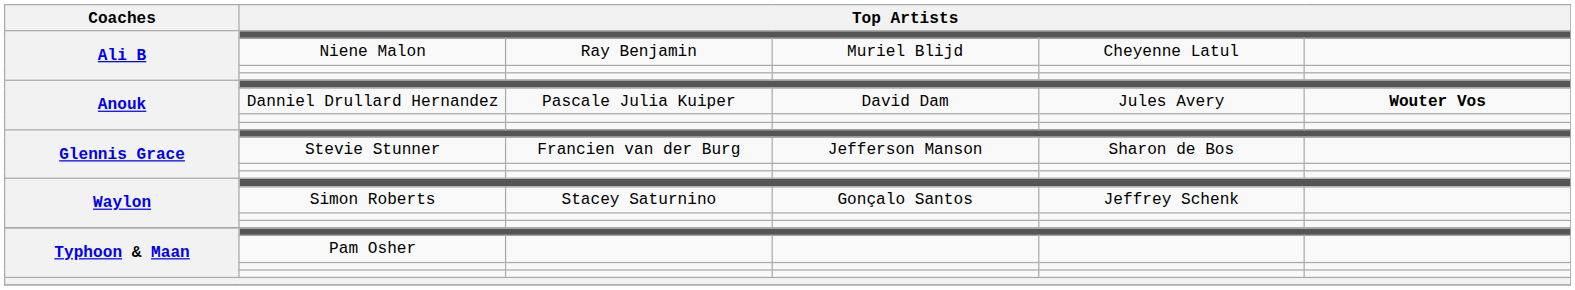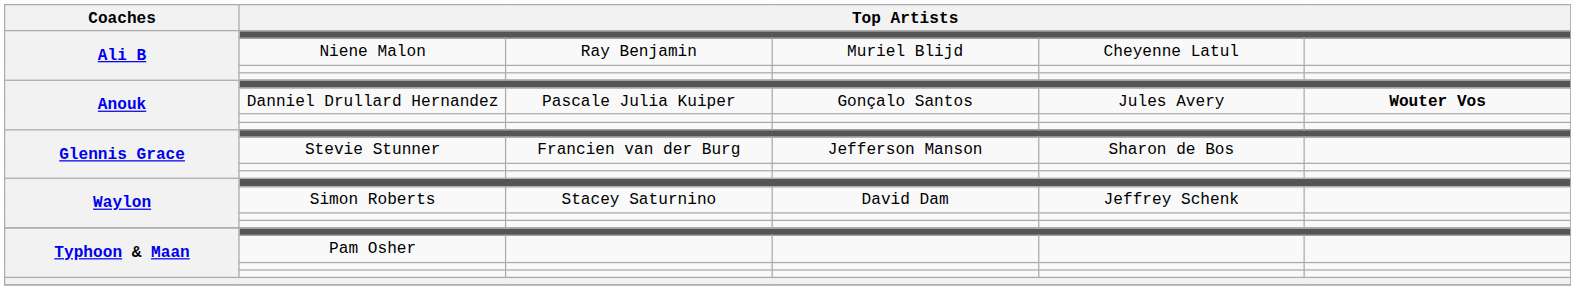Danniel Drullard Hernandez | column 4: David Dam -> Gonçalo Santos
Simon Roberts | column 4: Gonçalo Santos -> David Dam
